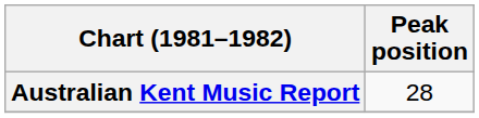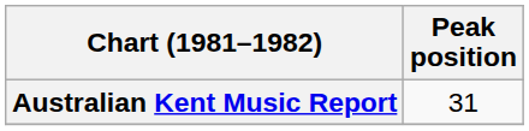Australian Kent Music Report | Peak position: 28 -> 31
